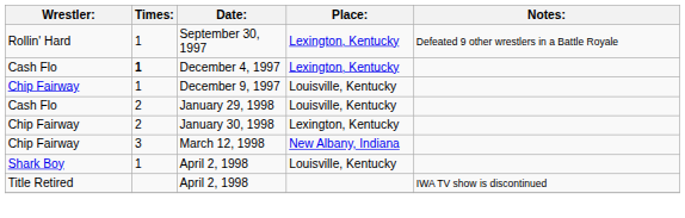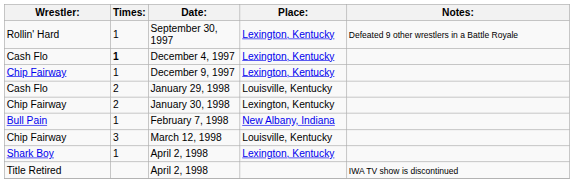December 9, 1997 | Place:: Louisville, Kentucky -> Lexington, Kentucky
+ row: Bull Pain | 1 | February 7, 1998 | New Albany, Indiana
March 12, 1998 | Place:: New Albany, Indiana -> Louisville, Kentucky
Shark Boy / April 2, 1998 | Place:: Louisville, Kentucky -> Lexington, Kentucky
